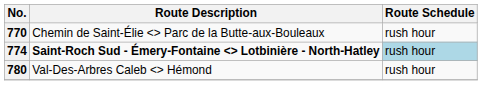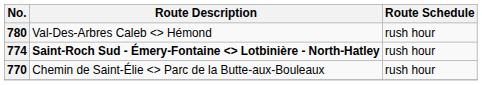rows swapped: 770 <-> 780
774 | Route Schedule: lightblue background -> no background
